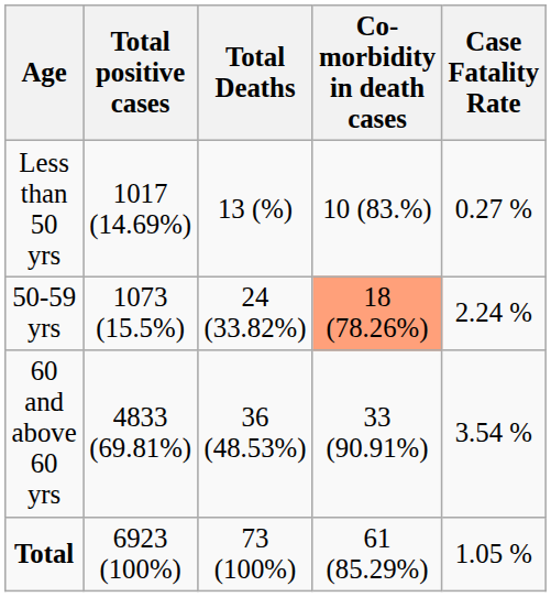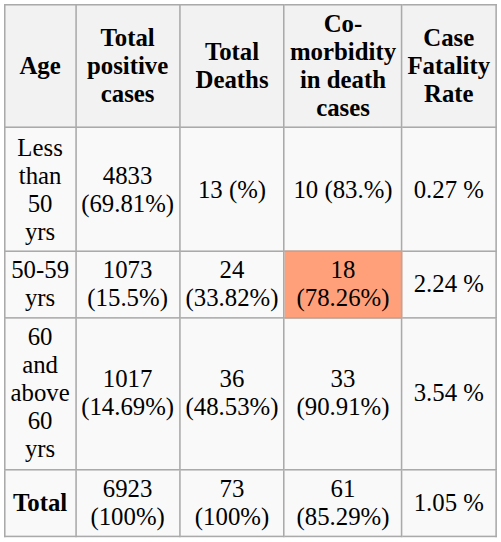Less than 50 yrs | Total positive cases: 1017 (14.69%) -> 4833 (69.81%)
60 and above 60 yrs | Total positive cases: 4833 (69.81%) -> 1017 (14.69%)
